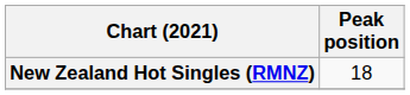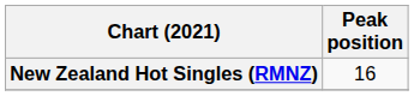New Zealand Hot Singles (RMNZ) | Peak position: 18 -> 16
